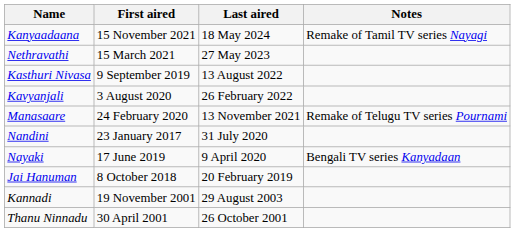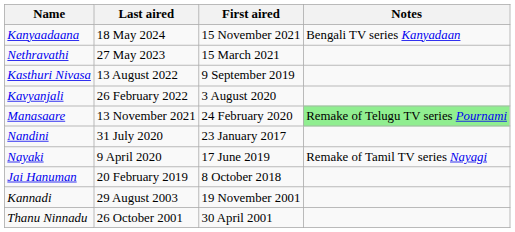columns swapped: First aired <-> Last aired
Kanyaadaana | Notes: Remake of Tamil TV series Nayagi -> Bengali TV series Kanyadaan
Manasaare | Notes: no background -> lightgreen background
Nayaki | Notes: Bengali TV series Kanyadaan -> Remake of Tamil TV series Nayagi
